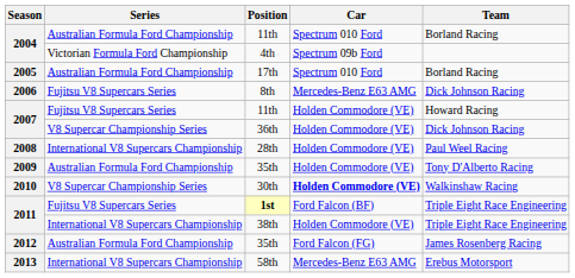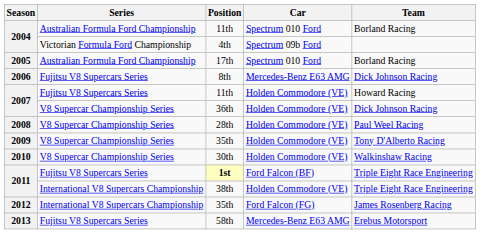28th | Series: International V8 Supercars Championship -> V8 Supercar Championship Series
2009 / 35th | Series: Australian Formula Ford Championship -> V8 Supercar Championship Series
30th | Car: bold -> normal
2012 / 35th | Series: Australian Formula Ford Championship -> International V8 Supercars Championship
58th | Series: International V8 Supercars Championship -> Fujitsu V8 Supercars Series
